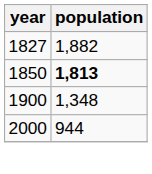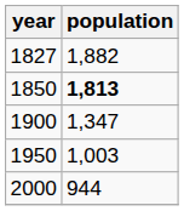1900 | population: 1,348 -> 1,347
+ row: 1950 | 1,003
